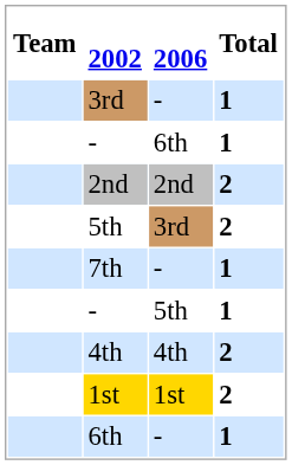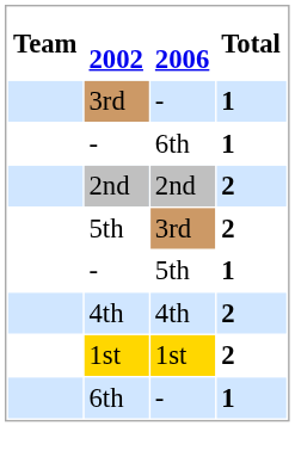- row: 7th | - | 1
